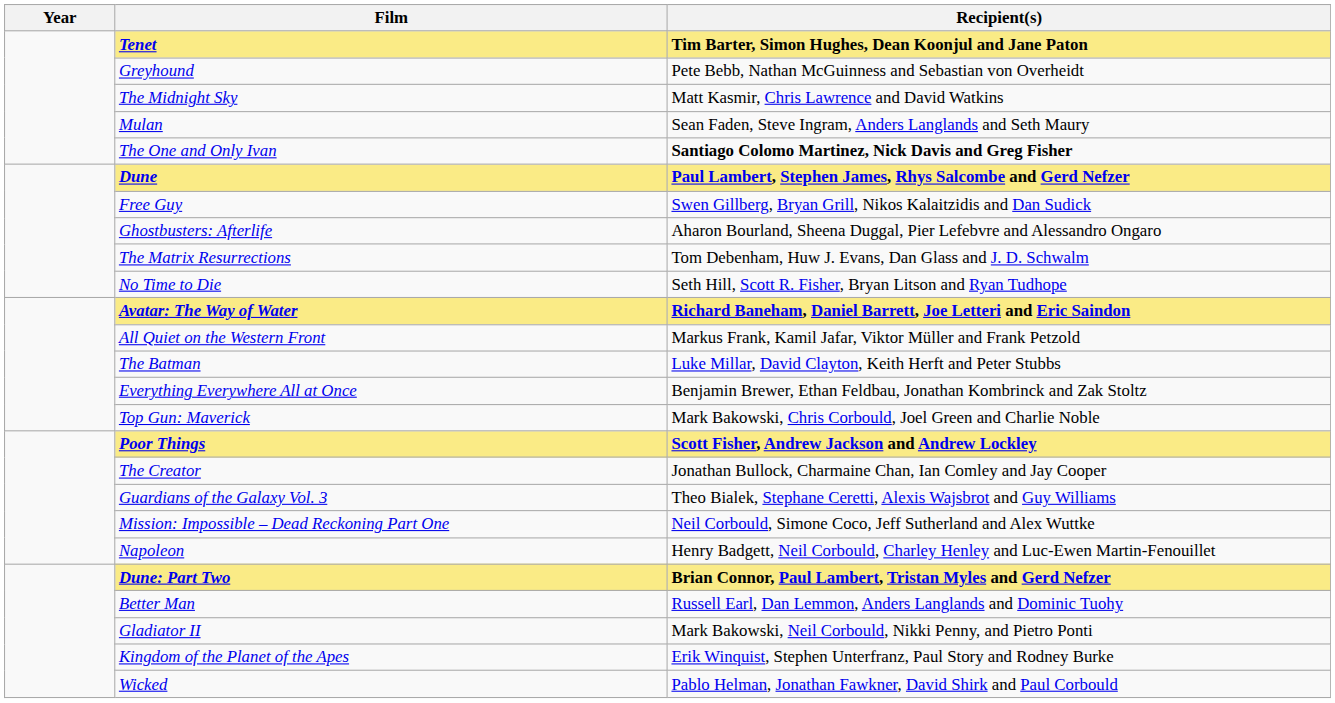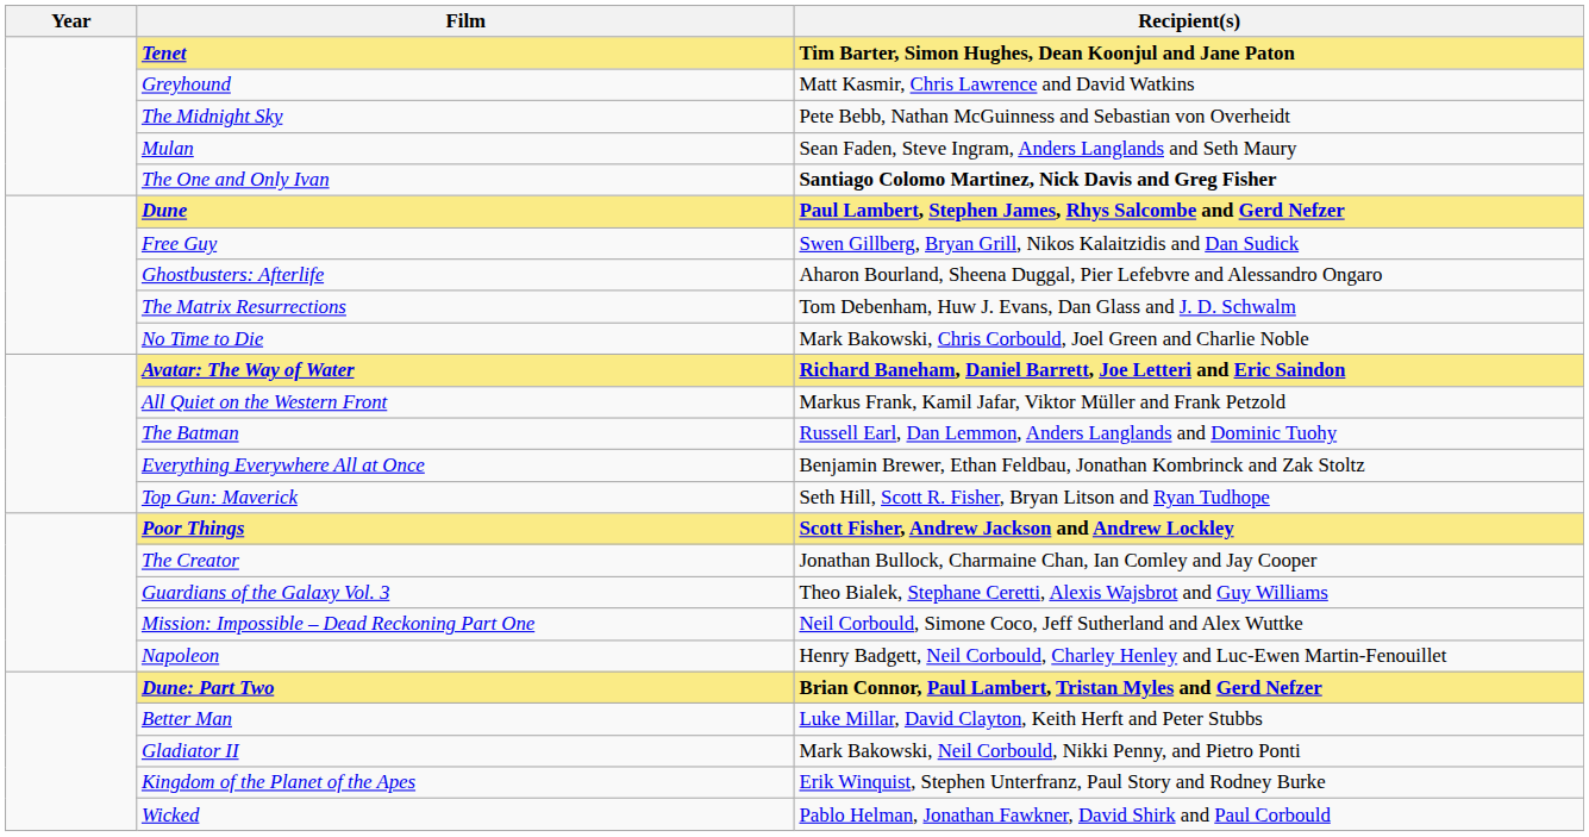Greyhound | Recipient(s): Pete Bebb, Nathan McGuinness and Sebastian von Overheidt -> Matt Kasmir, Chris Lawrence and David Watkins
The Midnight Sky | Recipient(s): Matt Kasmir, Chris Lawrence and David Watkins -> Pete Bebb, Nathan McGuinness and Sebastian von Overheidt
No Time to Die | Recipient(s): Seth Hill, Scott R. Fisher, Bryan Litson and Ryan Tudhope -> Mark Bakowski, Chris Corbould, Joel Green and Charlie Noble
The Batman | Recipient(s): Luke Millar, David Clayton, Keith Herft and Peter Stubbs -> Russell Earl, Dan Lemmon, Anders Langlands and Dominic Tuohy
Top Gun: Maverick | Recipient(s): Mark Bakowski, Chris Corbould, Joel Green and Charlie Noble -> Seth Hill, Scott R. Fisher, Bryan Litson and Ryan Tudhope
Better Man | Recipient(s): Russell Earl, Dan Lemmon, Anders Langlands and Dominic Tuohy -> Luke Millar, David Clayton, Keith Herft and Peter Stubbs
